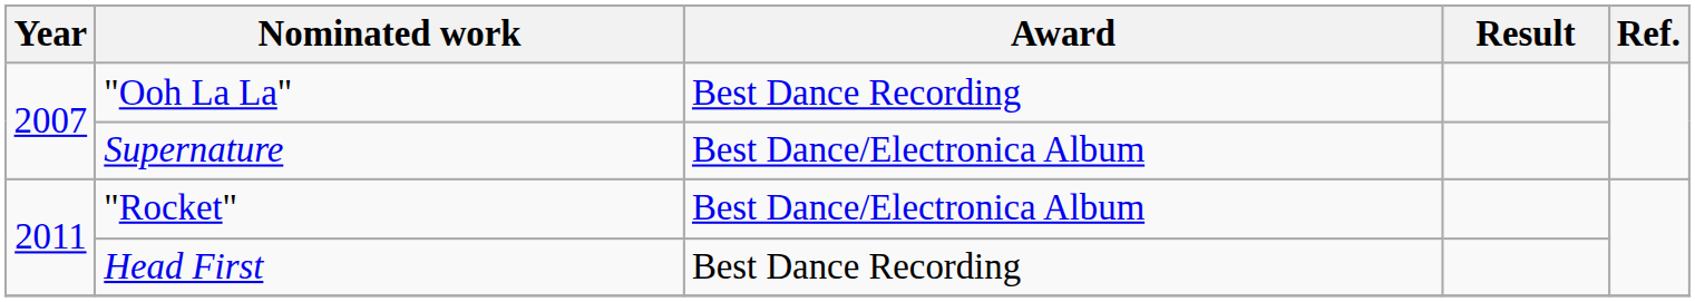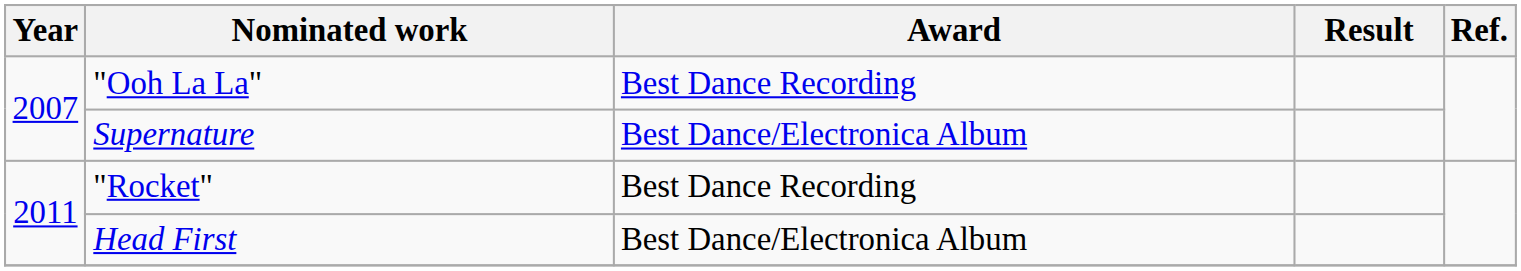"Rocket" | Award: Best Dance/Electronica Album -> Best Dance Recording
Head First | Award: Best Dance Recording -> Best Dance/Electronica Album
